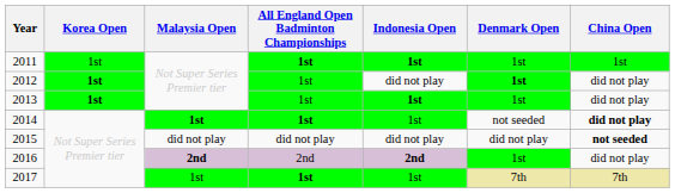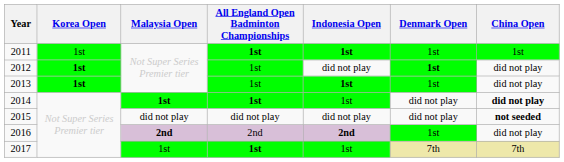2014 | Denmark Open: not seeded -> did not play
